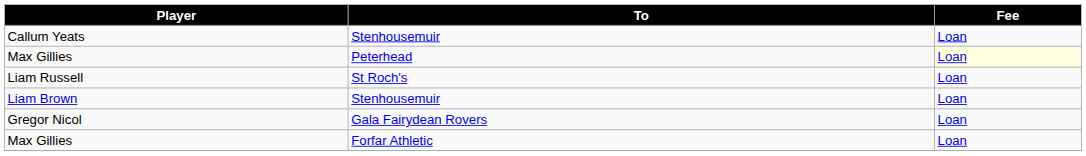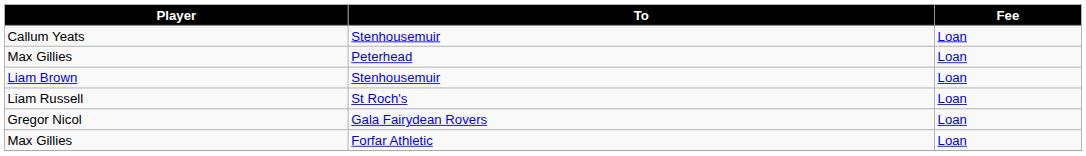Max Gillies / Peterhead | Fee: lightyellow background -> no background
rows swapped: Liam Brown <-> Liam Russell
